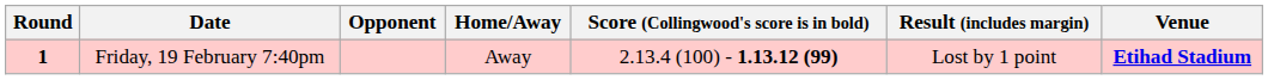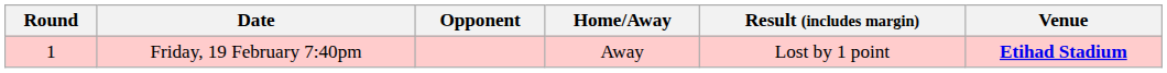- column: Score (Collingwood's score is in bold) | 2.13.4 (100) - 1.13.12 (99)
Friday, 19 February 7:40pm | Round: bold -> normal
